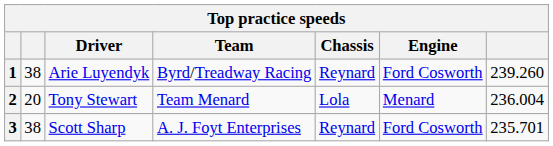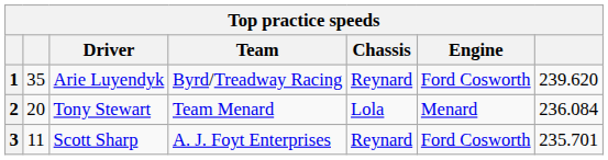1 | column 2: 38 -> 35
1 | column 7: 239.260 -> 239.620
2 | column 7: 236.004 -> 236.084
3 | column 2: 38 -> 11
